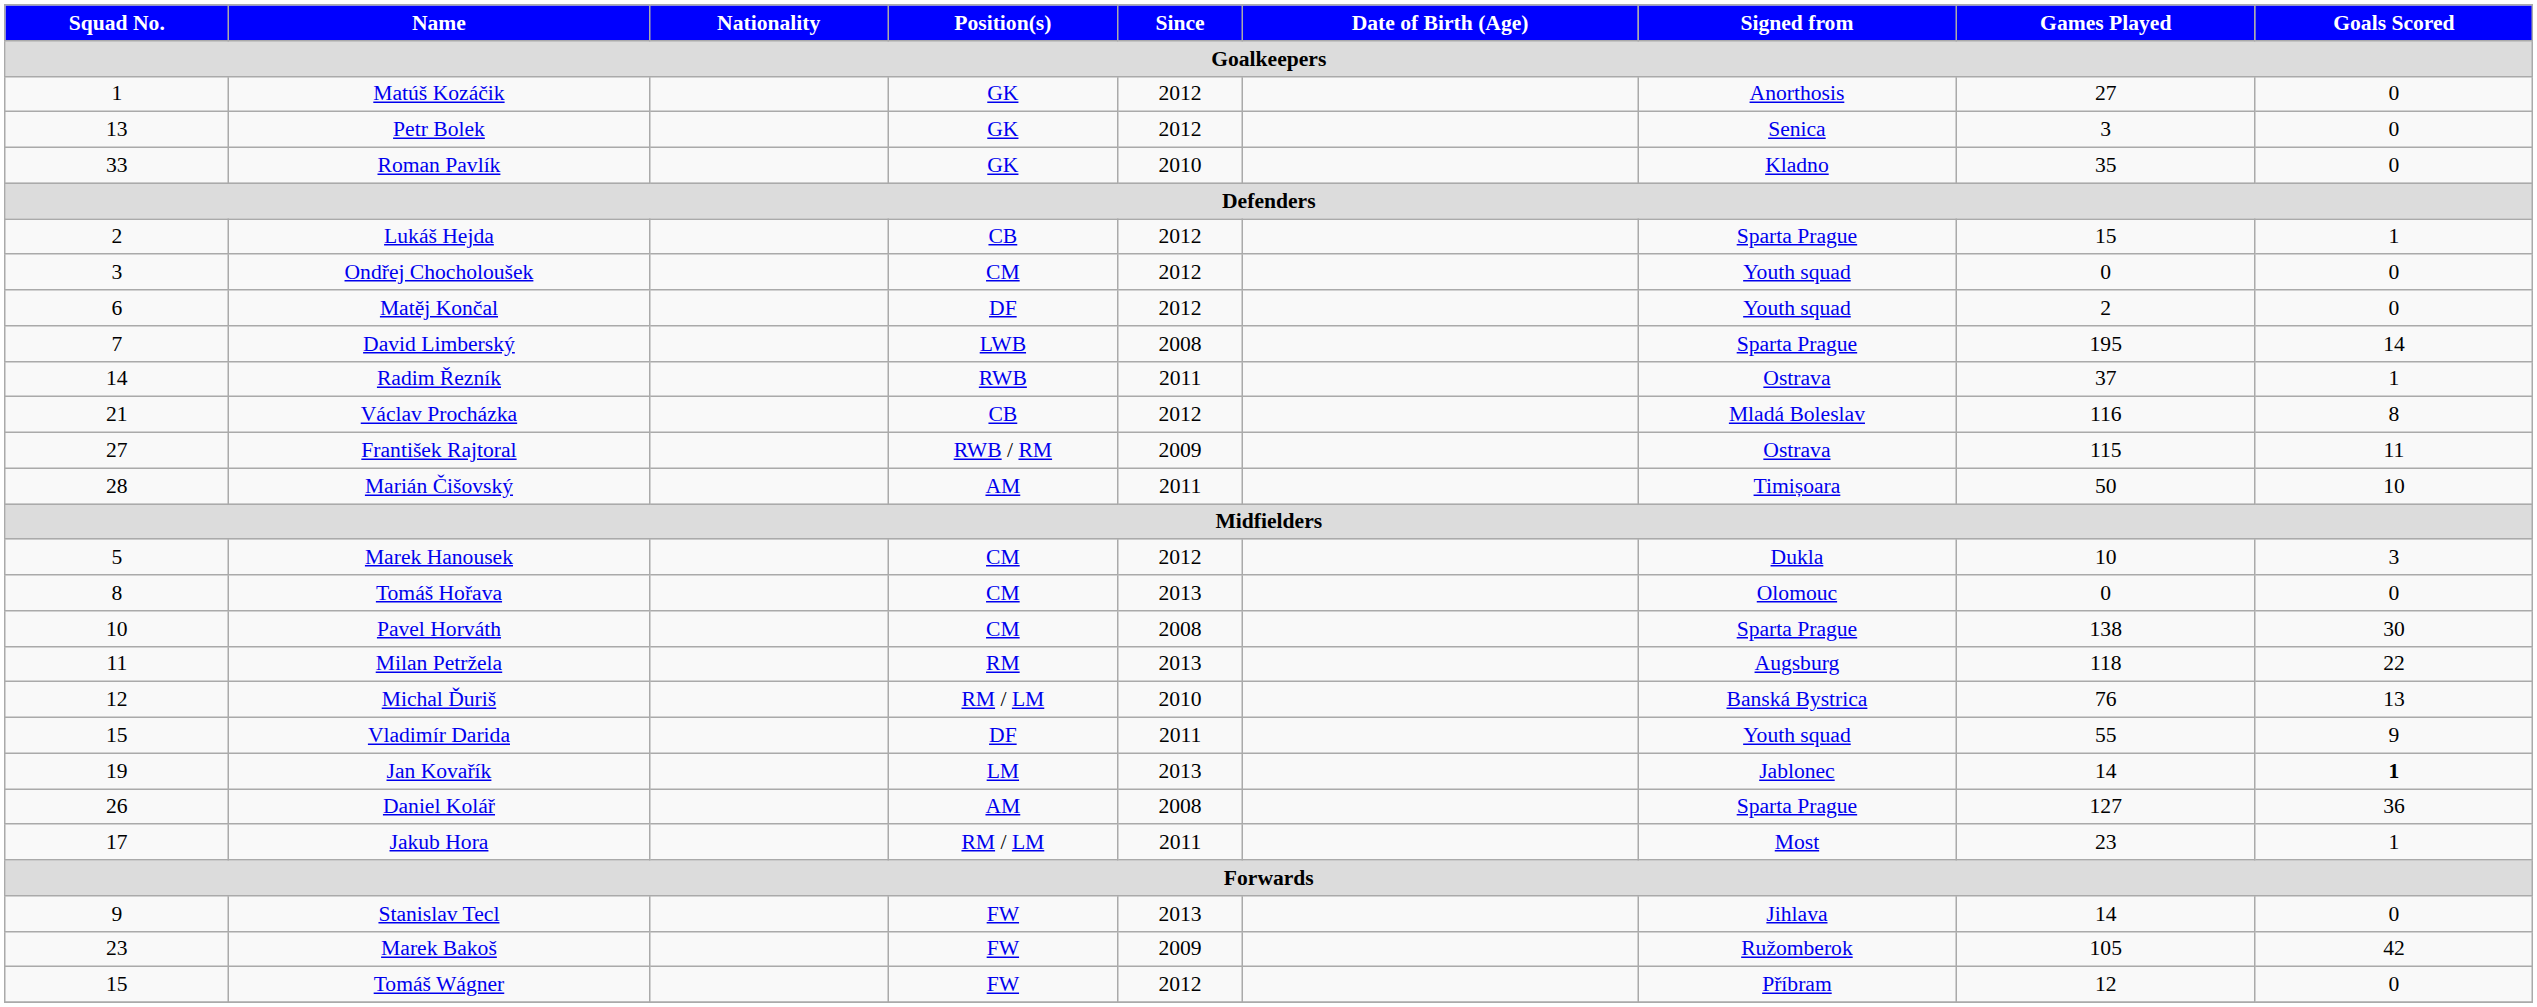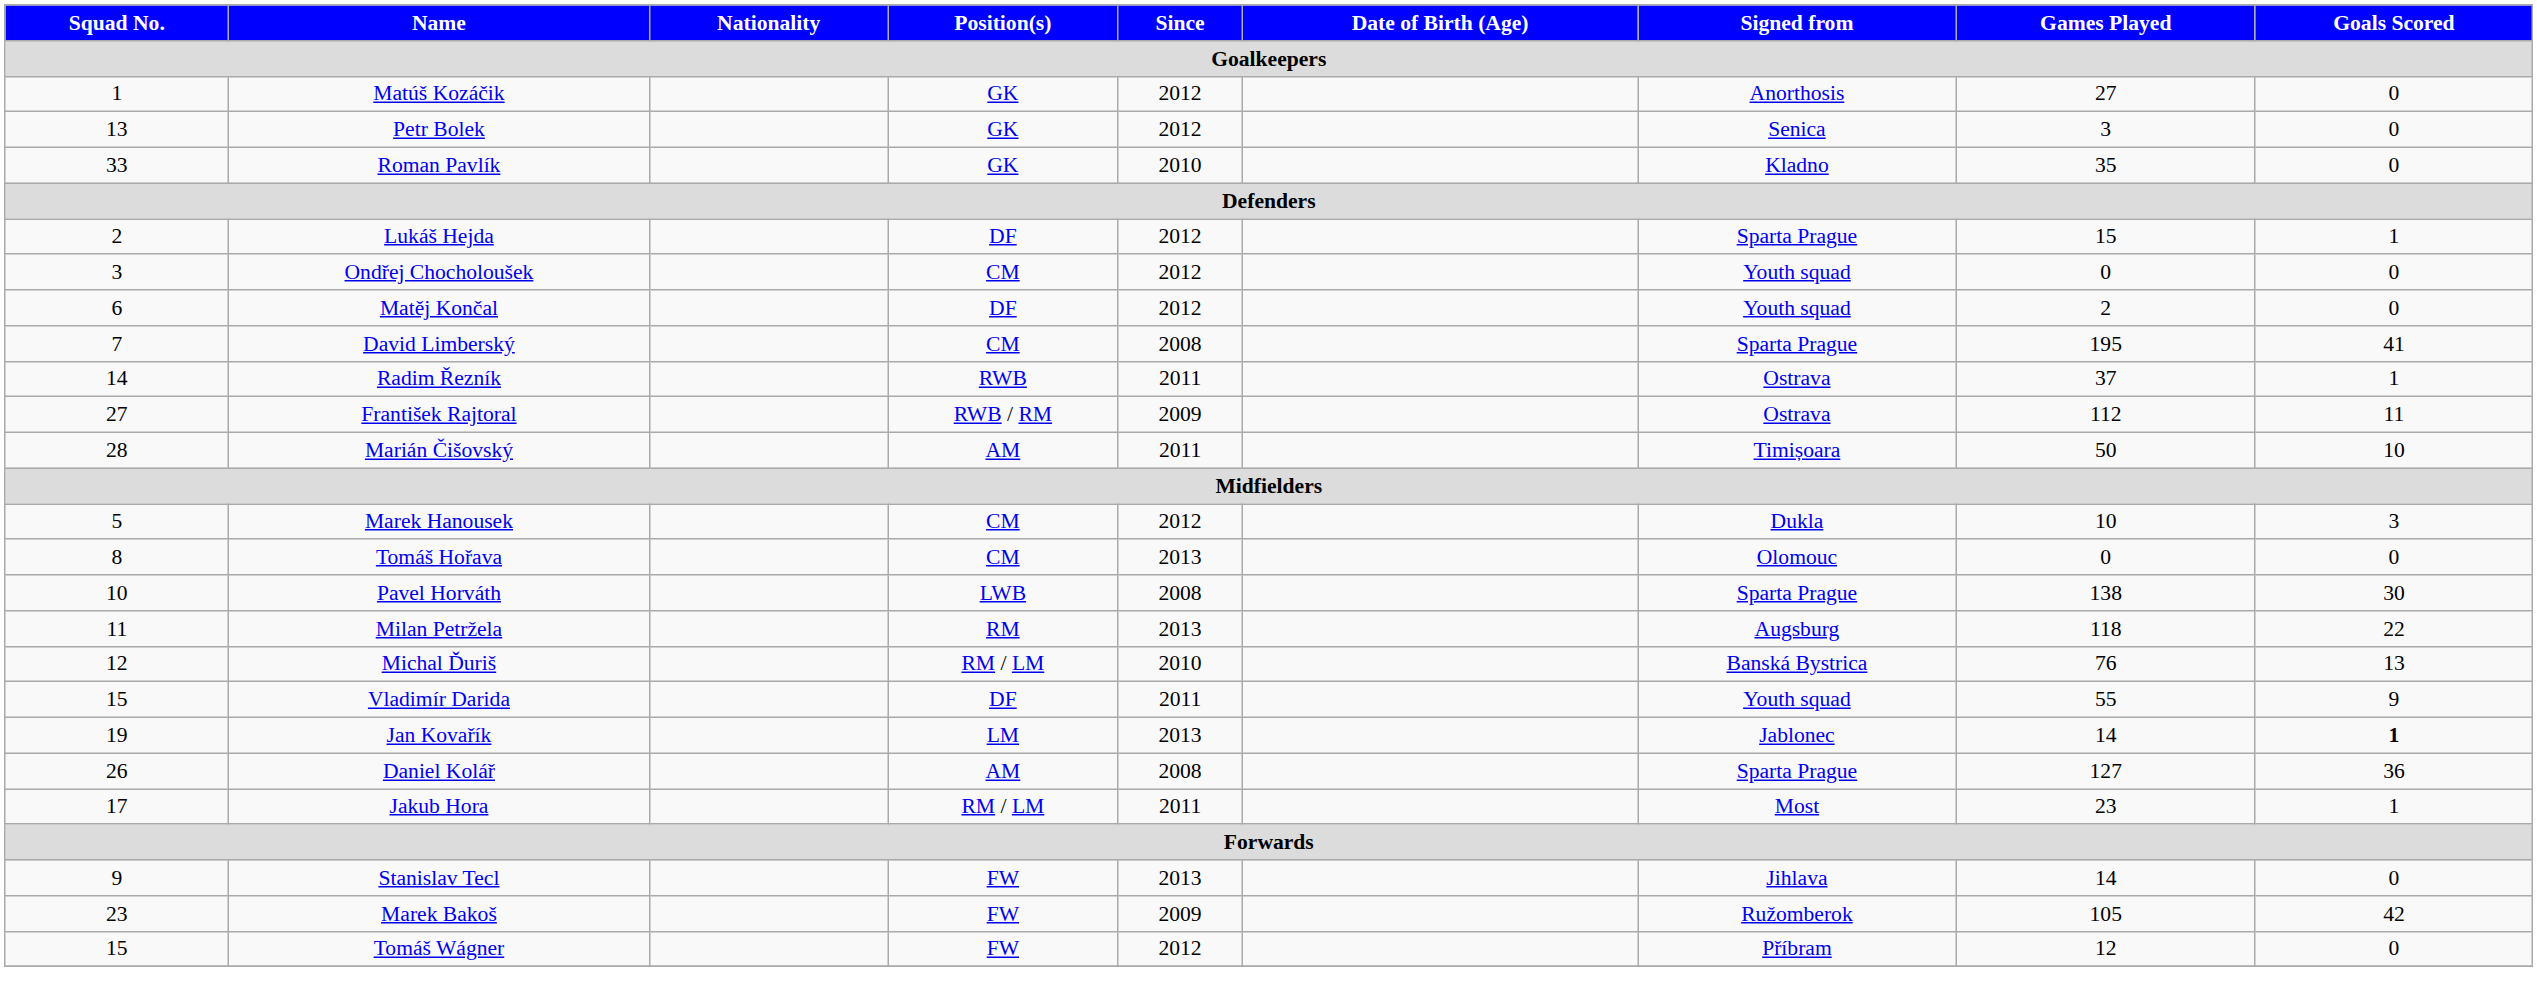Lukáš Hejda | Position(s): CB -> DF
David Limberský | Position(s): LWB -> CM
David Limberský | Goals Scored: 14 -> 41
- row: 21 | Václav Procházka | CB | 2012 | Mladá Boleslav | 116 | 8
František Rajtoral | Games Played: 115 -> 112
Pavel Horváth | Position(s): CM -> LWB
